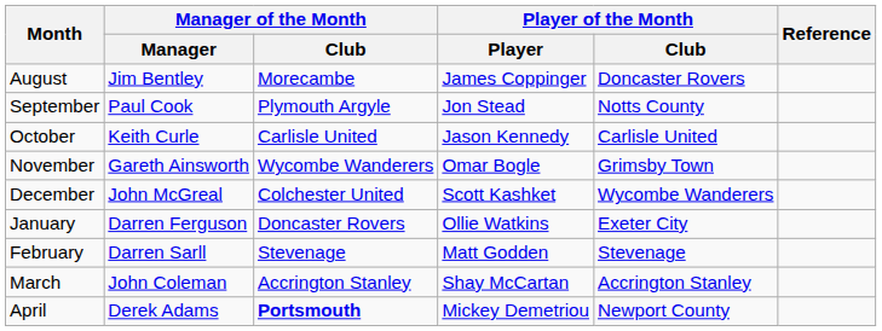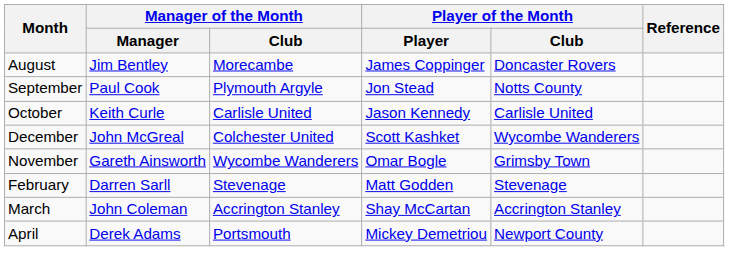rows swapped: November <-> December
- row: January | Darren Ferguson | Doncaster Rovers | Ollie Watkins | Exeter City
April | Manager of the Month / Club: bold -> normal
